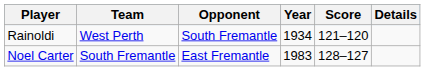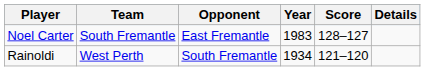rows swapped: Rainoldi <-> Noel Carter
